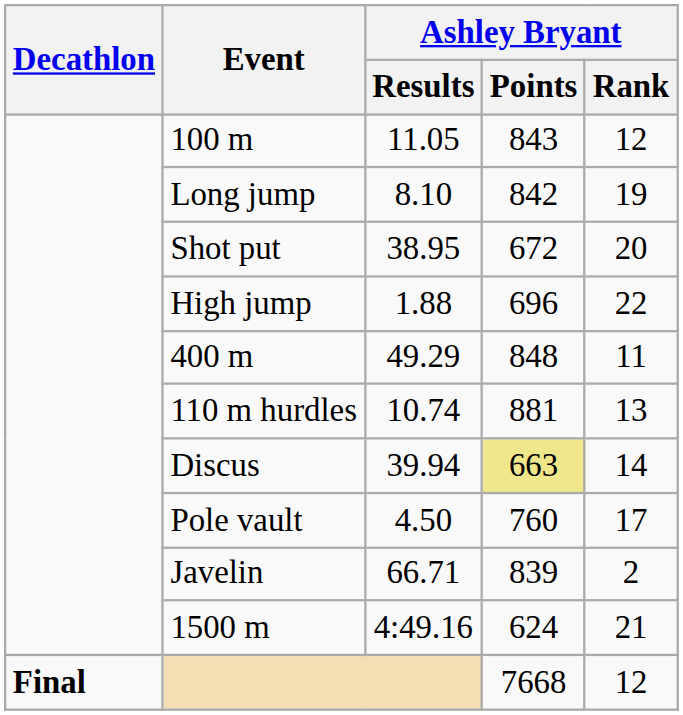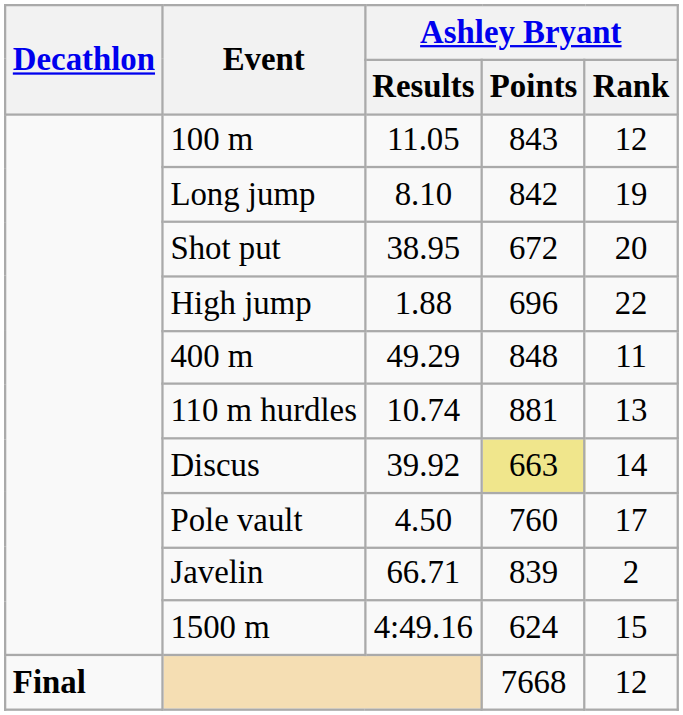Discus | Ashley Bryant / Results: 39.94 -> 39.92
1500 m | Ashley Bryant / Rank: 21 -> 15
